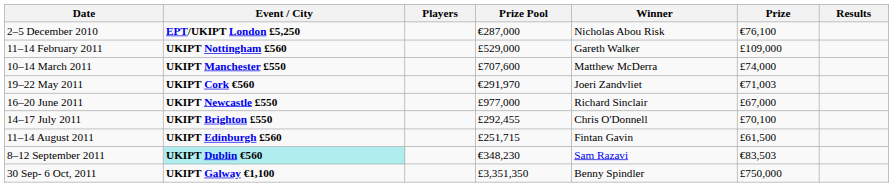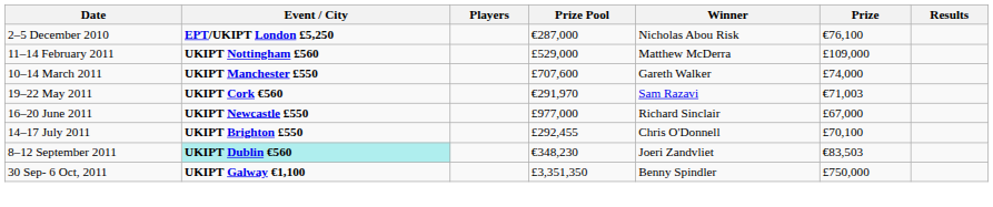11–14 February 2011 | Winner: Gareth Walker -> Matthew McDerra
10–14 March 2011 | Winner: Matthew McDerra -> Gareth Walker
19–22 May 2011 | Winner: Joeri Zandvliet -> Sam Razavi
- row: 11–14 August 2011 | UKIPT Edinburgh £560 | £251,715 | Fintan Gavin | £61,500
8–12 September 2011 | Winner: Sam Razavi -> Joeri Zandvliet
